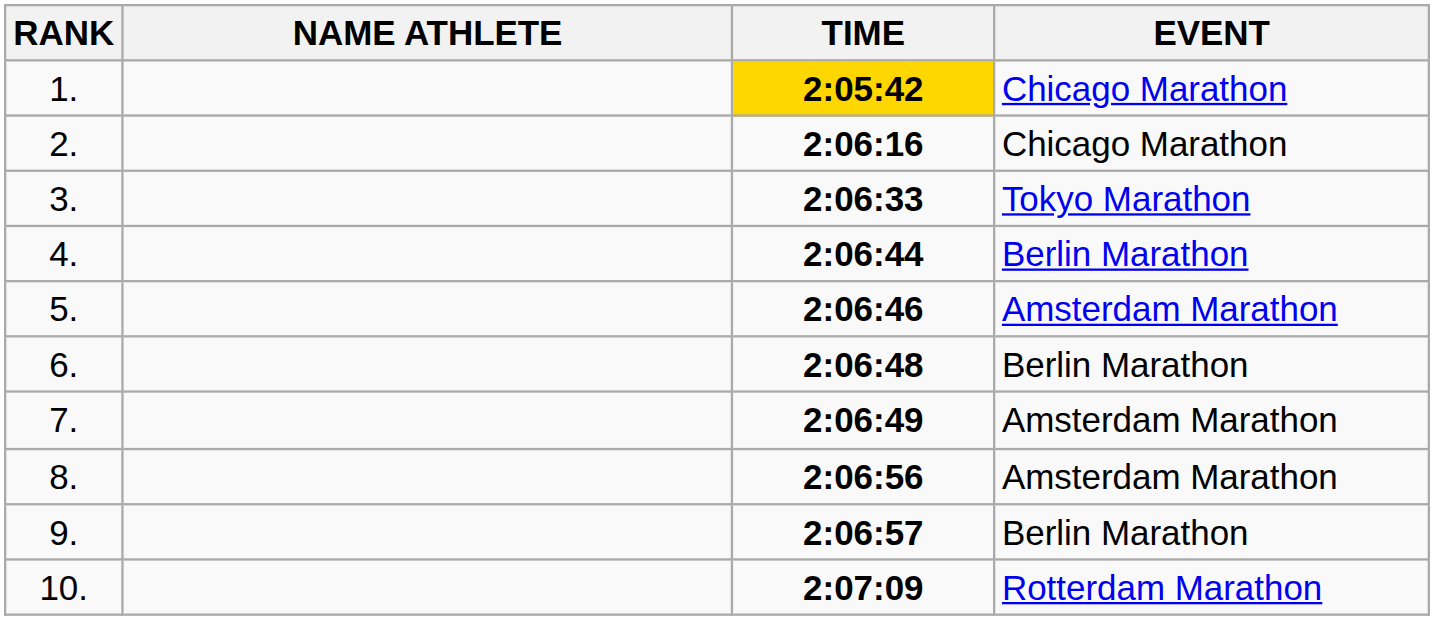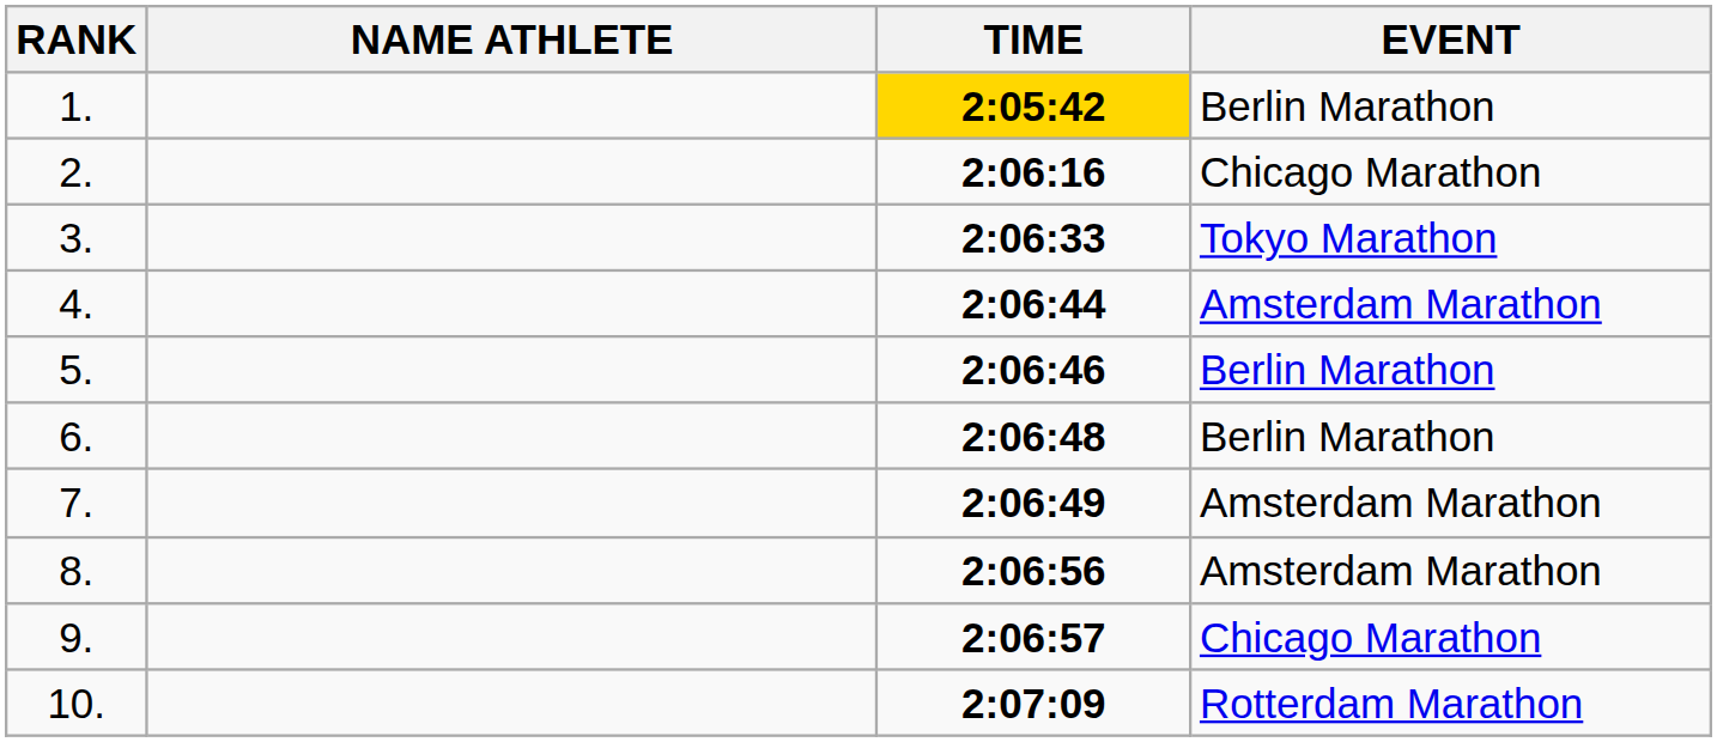1. | EVENT: Chicago Marathon -> Berlin Marathon
4. | EVENT: Berlin Marathon -> Amsterdam Marathon
5. | EVENT: Amsterdam Marathon -> Berlin Marathon
9. | EVENT: Berlin Marathon -> Chicago Marathon
